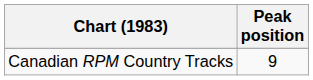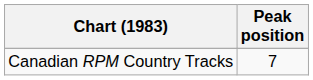Canadian RPM Country Tracks | Peak position: 9 -> 7
